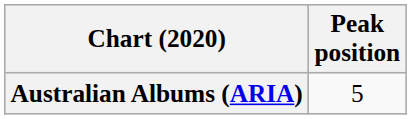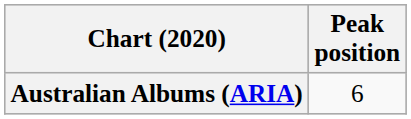Australian Albums (ARIA) | Peak position: 5 -> 6
